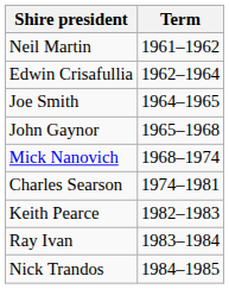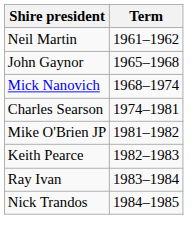- row: Edwin Crisafullia | 1962–1964
- row: Joe Smith | 1964–1965
+ row: Mike O'Brien JP | 1981–1982
